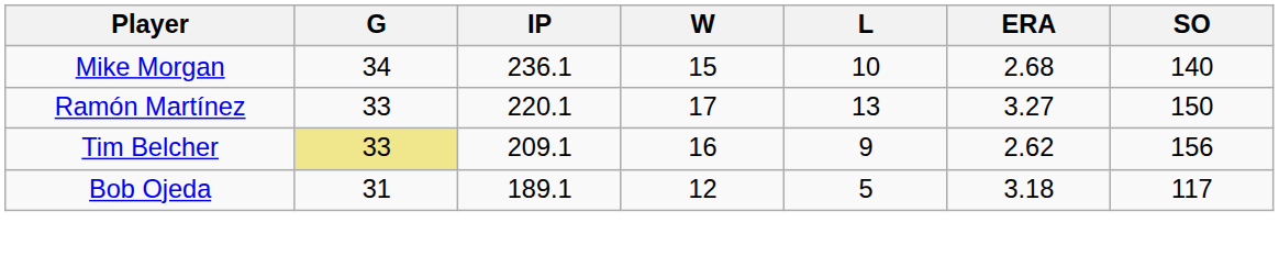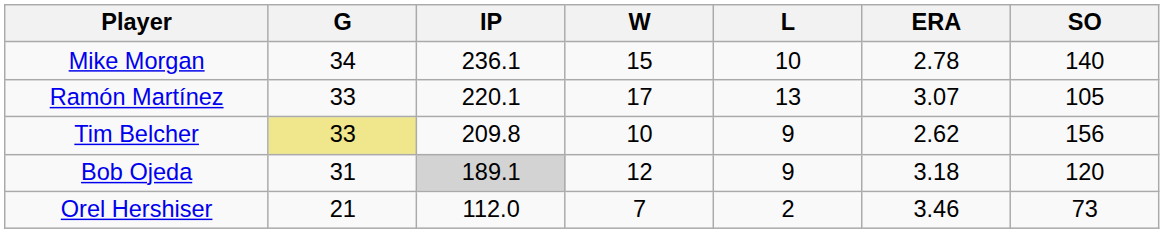Mike Morgan | ERA: 2.68 -> 2.78
Ramón Martínez | ERA: 3.27 -> 3.07
Ramón Martínez | SO: 150 -> 105
Tim Belcher | IP: 209.1 -> 209.8
Tim Belcher | W: 16 -> 10
Bob Ojeda | IP: no background -> lightgrey background
Bob Ojeda | L: 5 -> 9
Bob Ojeda | SO: 117 -> 120
+ row: Orel Hershiser | 21 | 112.0 | 7 | 2 | 3.46 | 73
